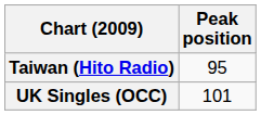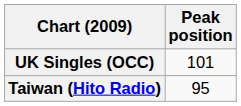rows swapped: Taiwan (Hito Radio) <-> UK Singles (OCC)
